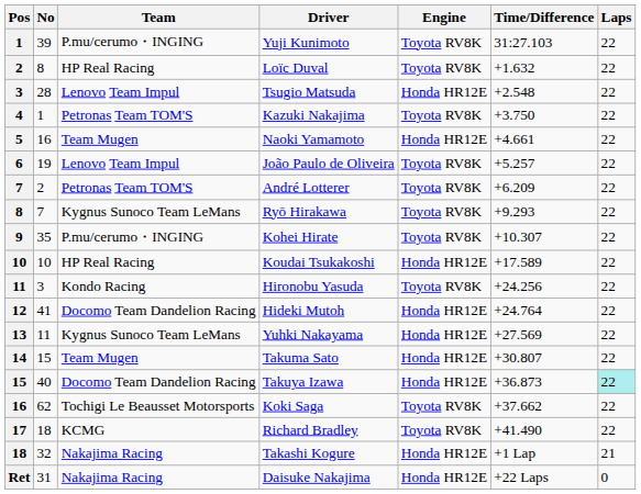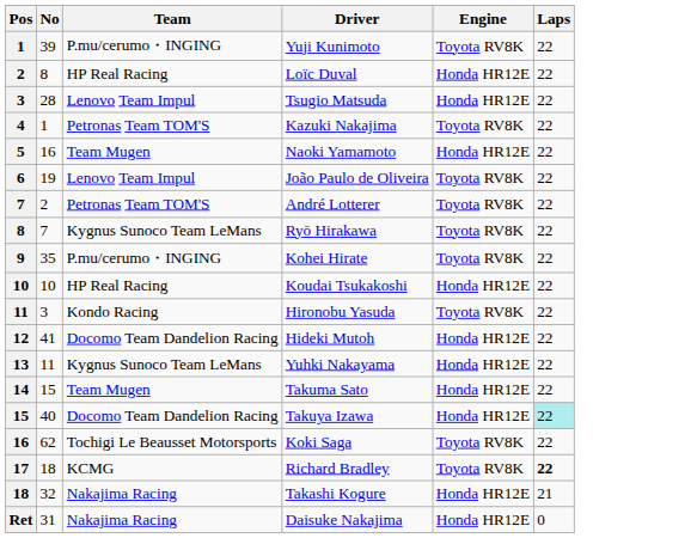- column: Time/Difference | 31:27.103 | +1.632 | +2.548 | +3.750 | +4.661 | +5.257 | +6.209 | +9.293 | +10.307 | +17.589 | +24.256 | +24.764 | +27.569 | +30.807 | +36.873 | +37.662 | +41.490 | +1 Lap | +22 Laps
Loïc Duval | Engine: Toyota RV8K -> Honda HR12E
Richard Bradley | Laps: normal -> bold
